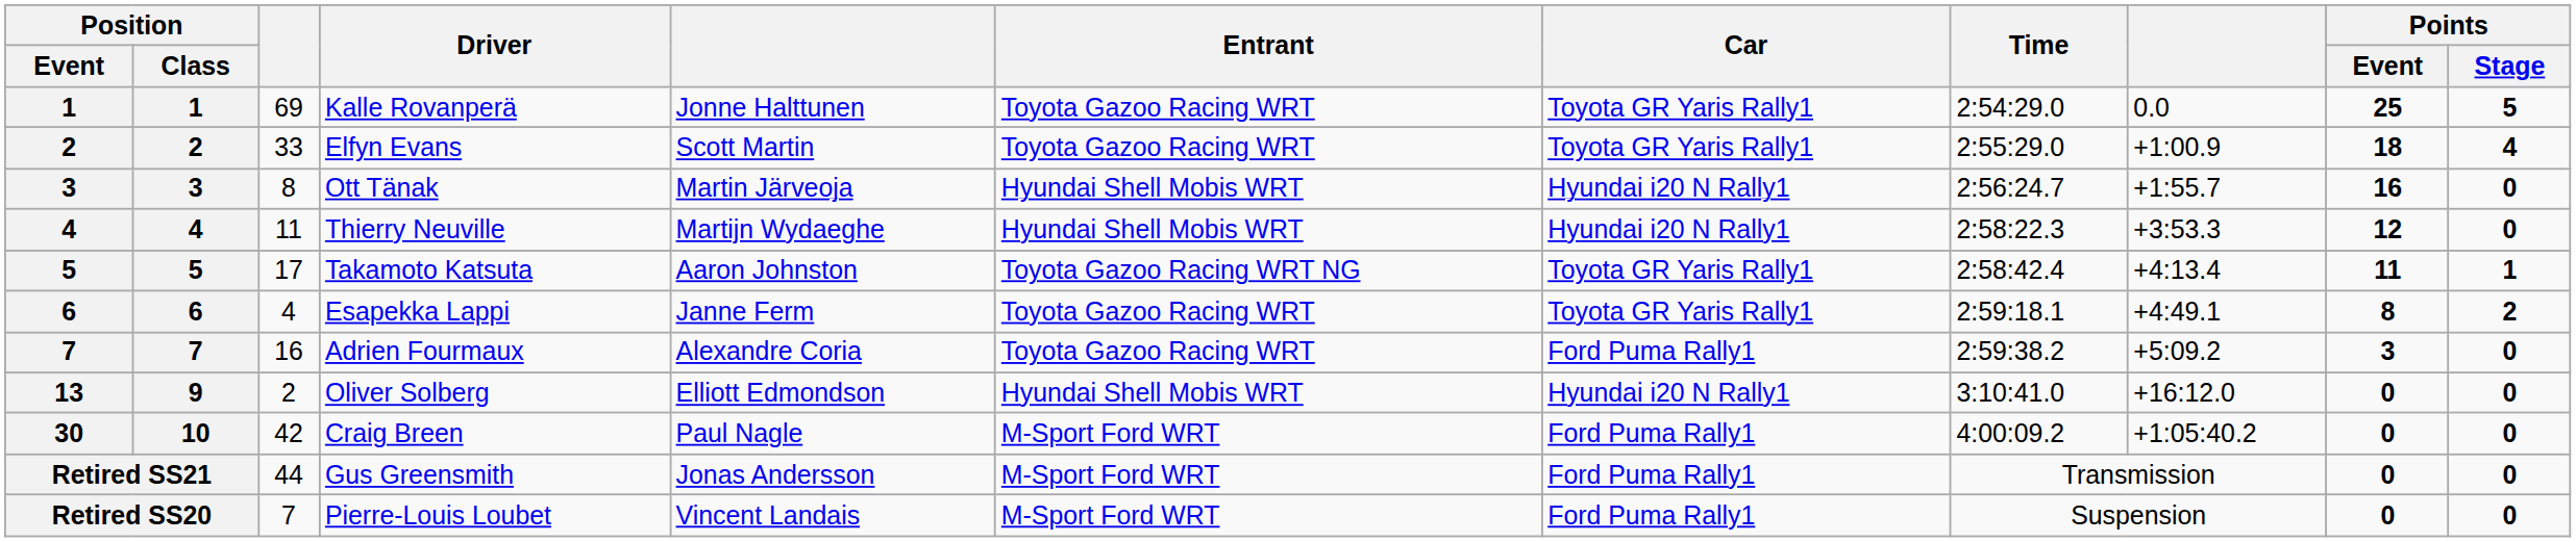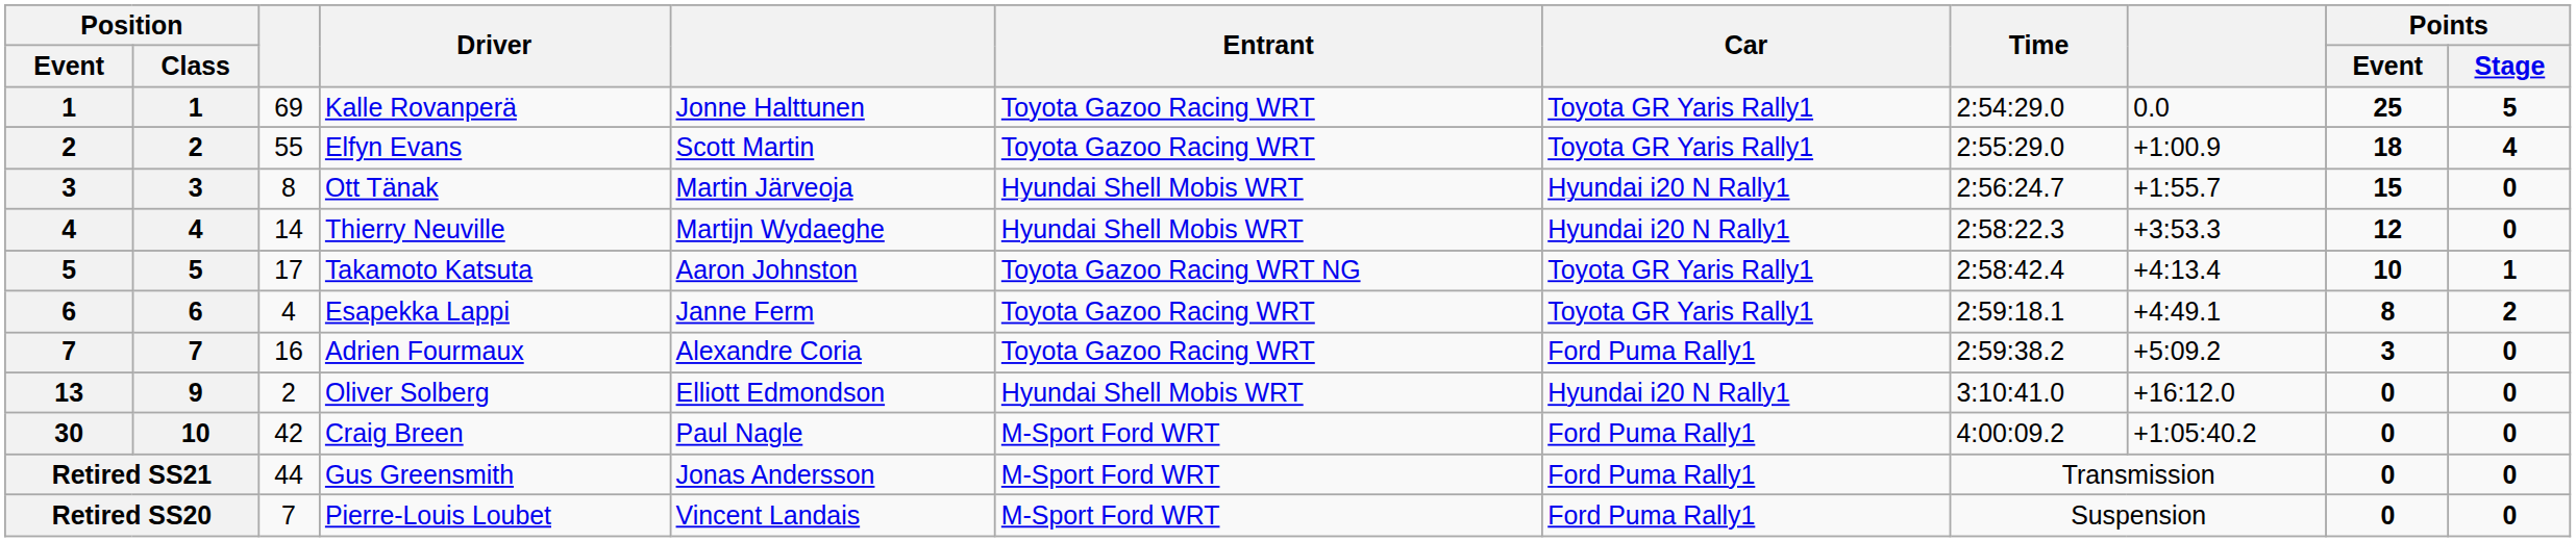Elfyn Evans | column 3: 33 -> 55
Ott Tänak | Points / Event: 16 -> 15
Thierry Neuville | column 3: 11 -> 14
Takamoto Katsuta | Points / Event: 11 -> 10
